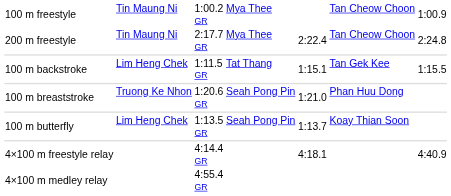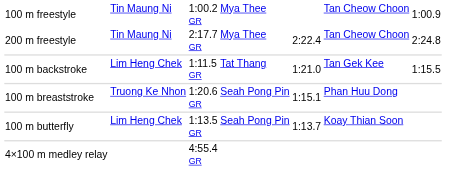100 m backstroke | column 5: 1:15.1 -> 1:21.0
100 m breaststroke | column 5: 1:21.0 -> 1:15.1
- row: 4×100 m freestyle relay | 4:14.4 GR | 4:18.1 | 4:40.9
